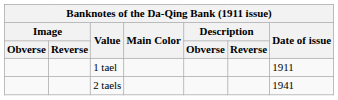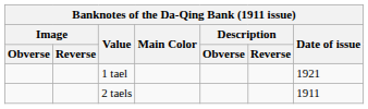1 tael | Date of issue: 1911 -> 1921
2 taels | Date of issue: 1941 -> 1911
